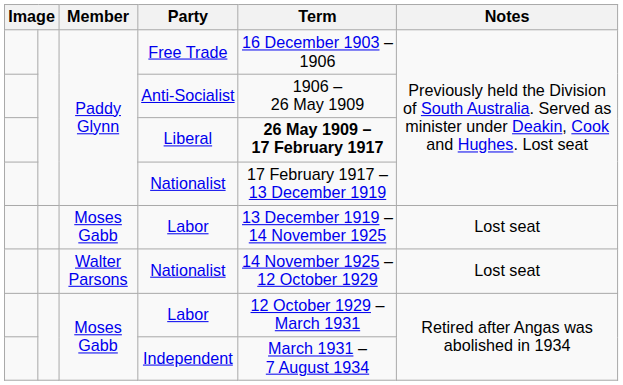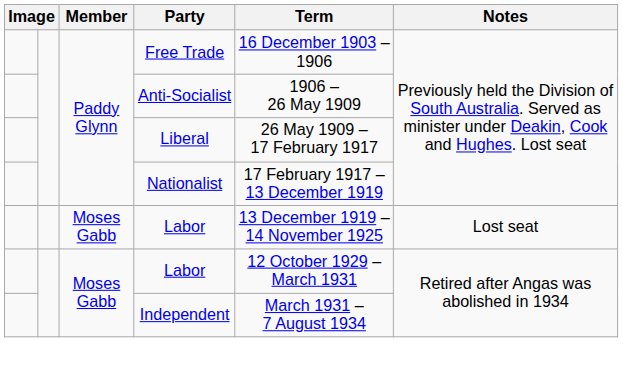Liberal | Term: bold -> normal
- row: Walter Parsons | Nationalist | 14 November 1925 – 12 October 1929 | Lost seat
